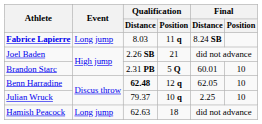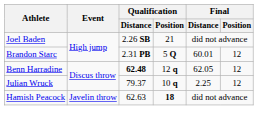- row: Fabrice Lapierre | Long jump | 8.03 | 11 q | 8.24 SB
Brandon Starc | Final / Position: 10 -> 12
Benn Harradine | Final / Position: 10 -> 12
Julian Wruck | Final / Position: 10 -> 12
Hamish Peacock | Event: Long jump -> Javelin throw
Hamish Peacock | Qualification / Position: normal -> bold
